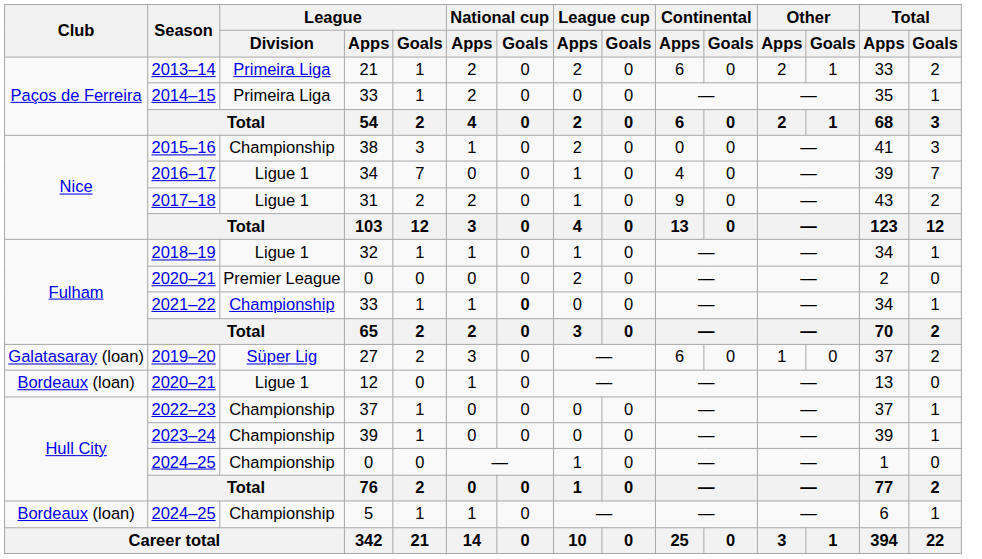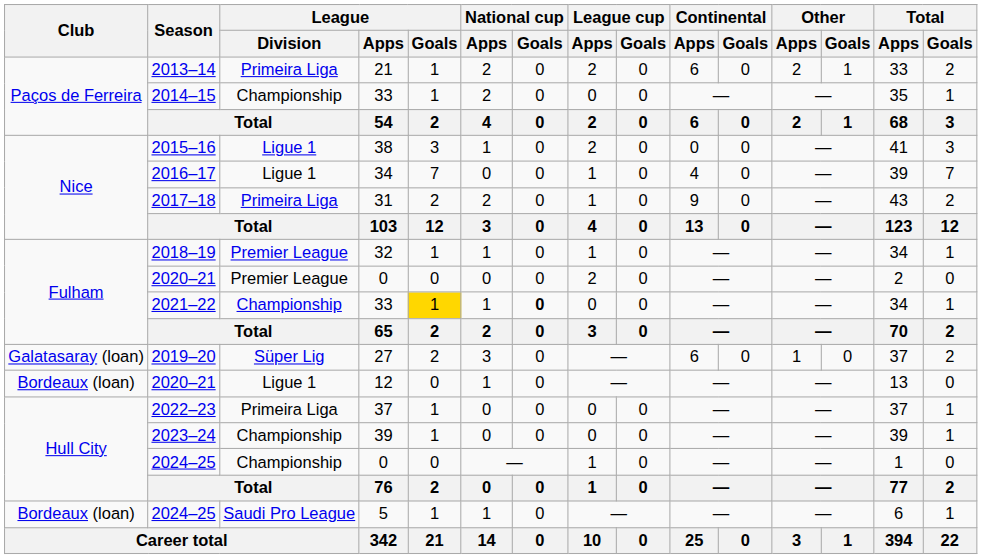2014–15 | League / Division: Primeira Liga -> Championship
2015–16 | League / Division: Championship -> Ligue 1
2017–18 | League / Division: Ligue 1 -> Primeira Liga
2018–19 | League / Division: Ligue 1 -> Premier League
2021–22 | League / Goals: no background -> gold background
2022–23 | League / Division: Championship -> Primeira Liga
2024–25 / 5 | League / Division: Championship -> Saudi Pro League
